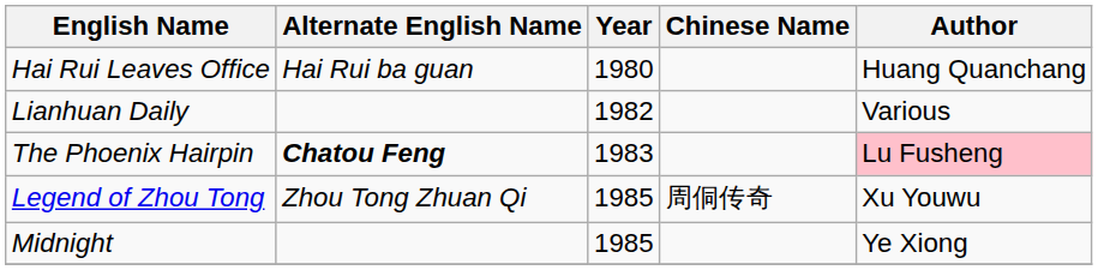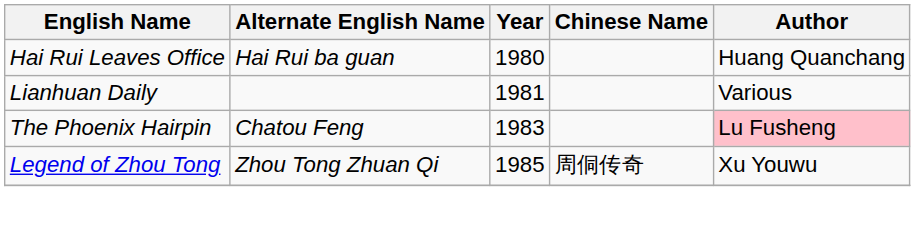Lianhuan Daily | Year: 1982 -> 1981
The Phoenix Hairpin | Alternate English Name: bold -> normal
- row: Midnight | 1985 | Ye Xiong
